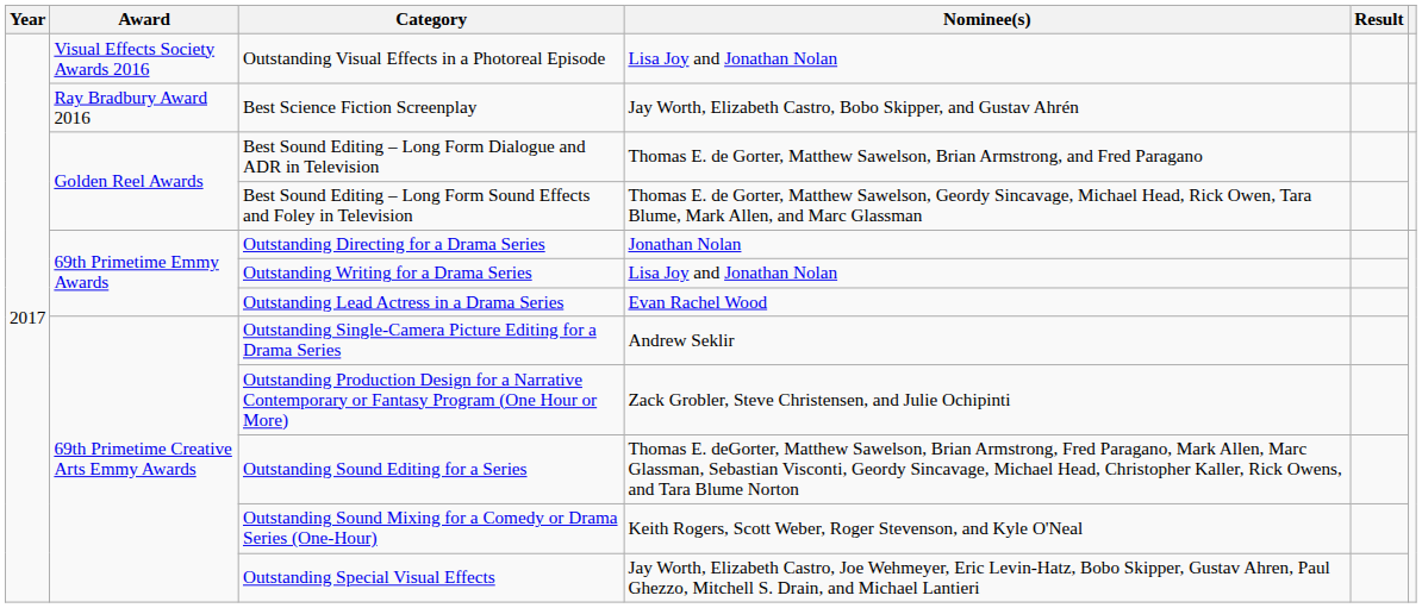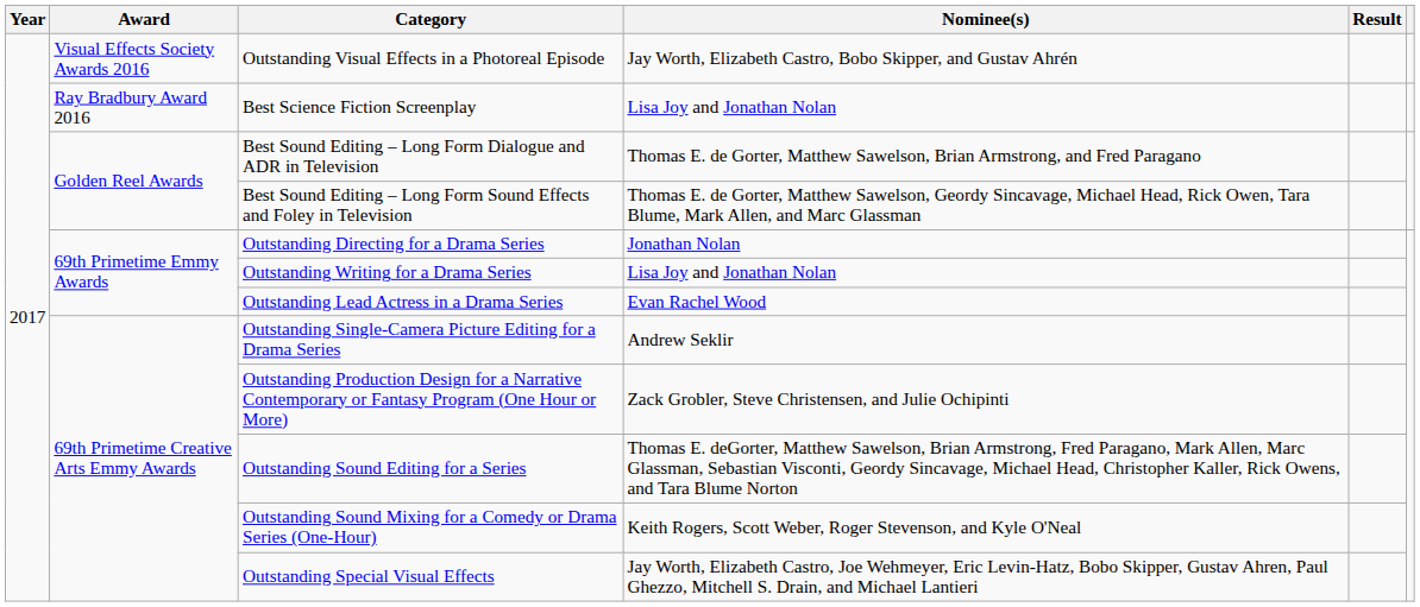Outstanding Visual Effects in a Photoreal Episode | Nominee(s): Lisa Joy and Jonathan Nolan -> Jay Worth, Elizabeth Castro, Bobo Skipper, and Gustav Ahrén
Best Science Fiction Screenplay | Nominee(s): Jay Worth, Elizabeth Castro, Bobo Skipper, and Gustav Ahrén -> Lisa Joy and Jonathan Nolan
